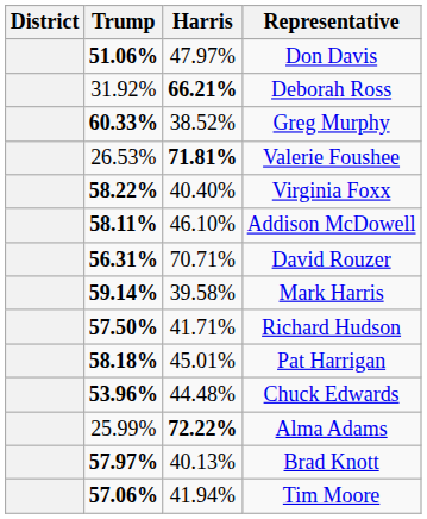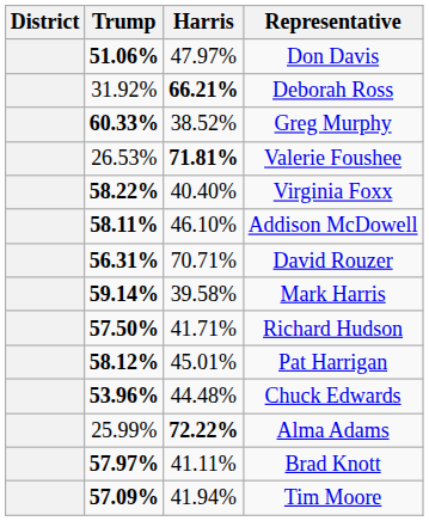Pat Harrigan | Trump: 58.18% -> 58.12%
Brad Knott | Harris: 40.13% -> 41.11%
Tim Moore | Trump: 57.06% -> 57.09%
